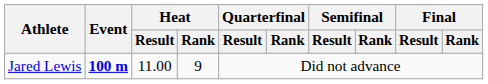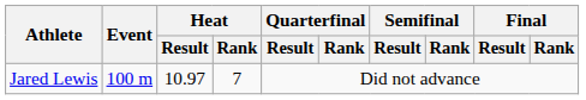Jared Lewis | Event: bold -> normal
Jared Lewis | Heat / Result: 11.00 -> 10.97
Jared Lewis | Heat / Rank: 9 -> 7
